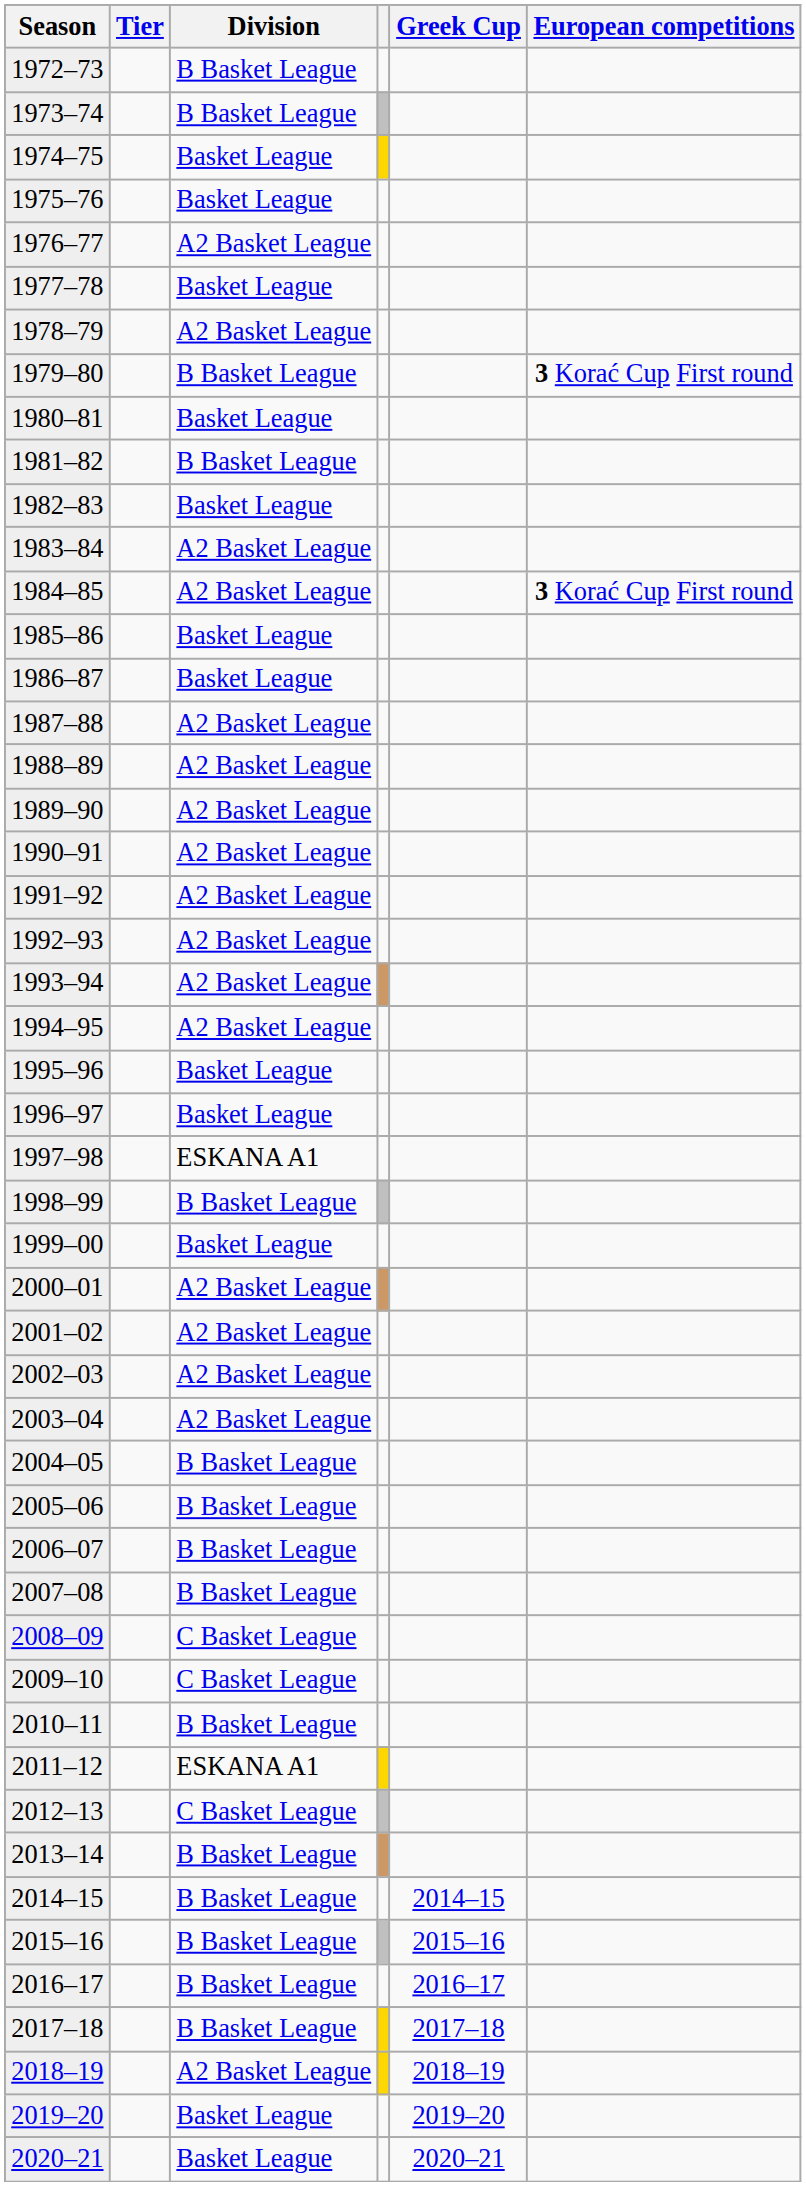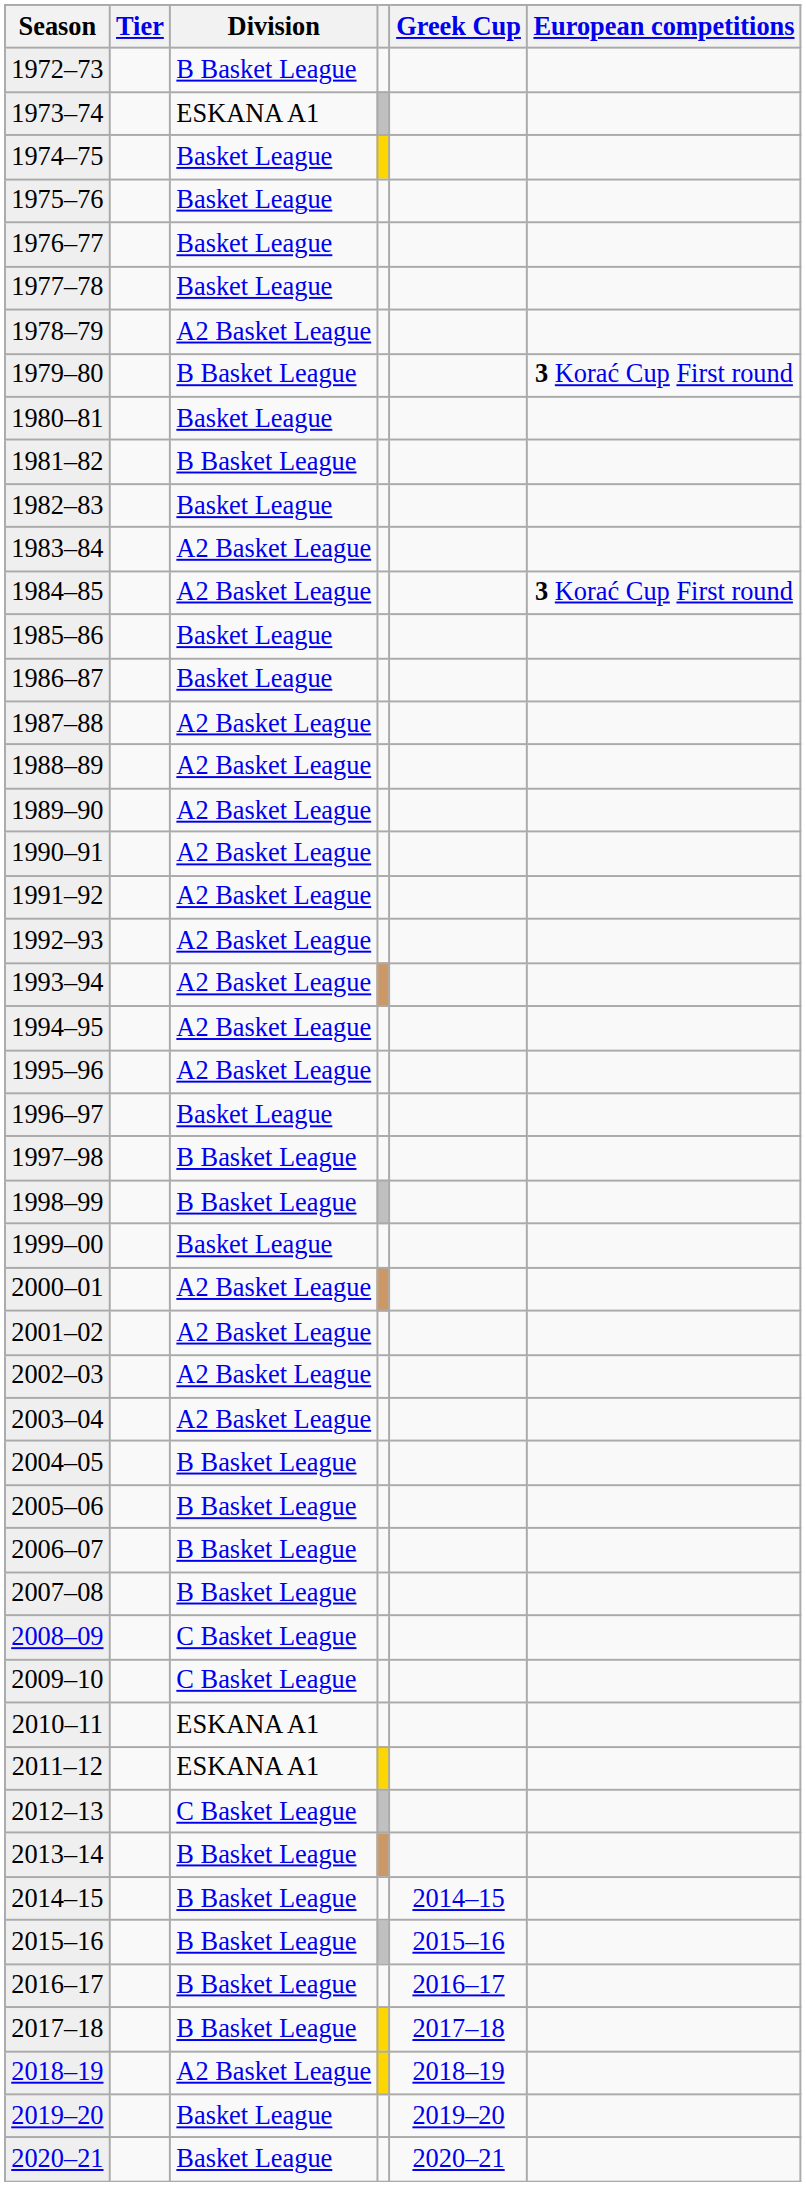1973–74 | Division: B Basket League -> ESKANA A1
1976–77 | Division: A2 Basket League -> Basket League
1995–96 | Division: Basket League -> A2 Basket League
1997–98 | Division: ESKANA A1 -> B Basket League
2010–11 | Division: B Basket League -> ESKANA A1
